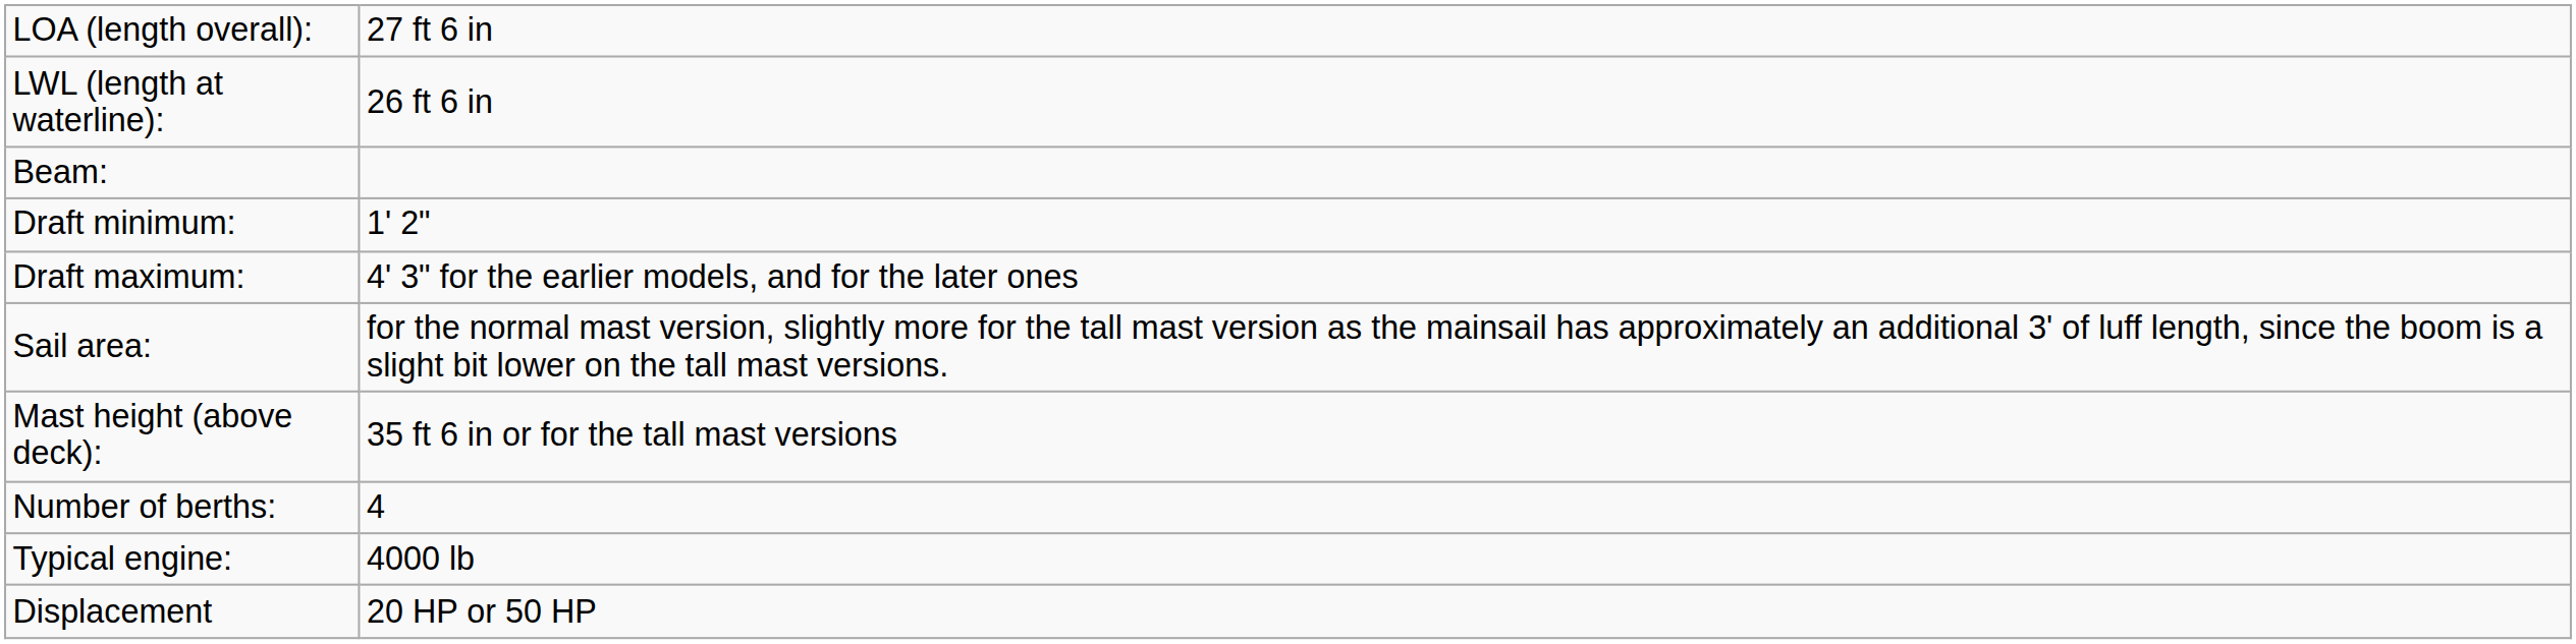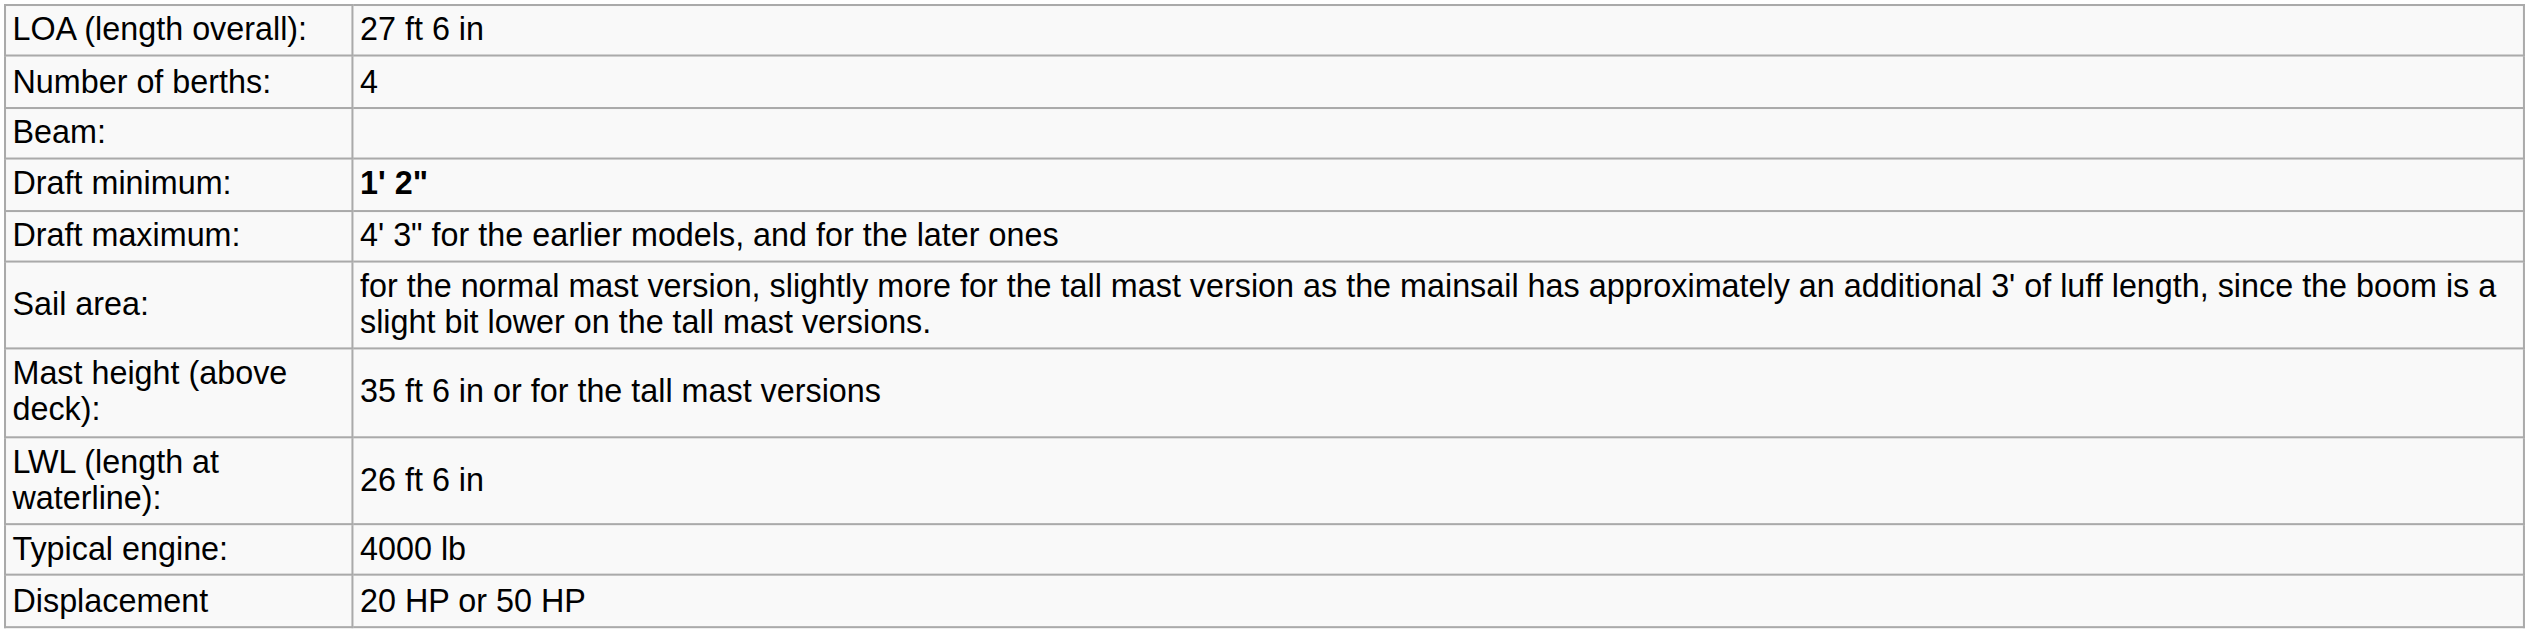rows swapped: LWL (length at waterline): <-> Number of berths:
Draft minimum: | column 2: normal -> bold
